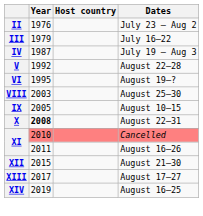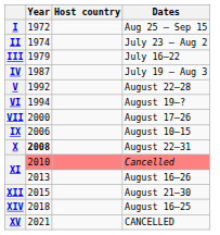+ row: I | 1972 | Aug 25 – Sep 15
II | Year: 1976 -> 1974
VI | Year: 1995 -> 1994
+ row: VII | 2000 | August 17–26
- row: VIII | 2003 | August 25–30
IX | Year: 2005 -> 2006
XI / August 16–26 | Year: 2011 -> 2013
- row: XIII | 2017 | August 17–27
XIV | Year: 2019 -> 2018
+ row: XV | 2021 | CANCELLED
